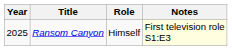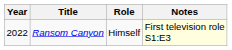Ransom Canyon | Year: 2025 -> 2022
